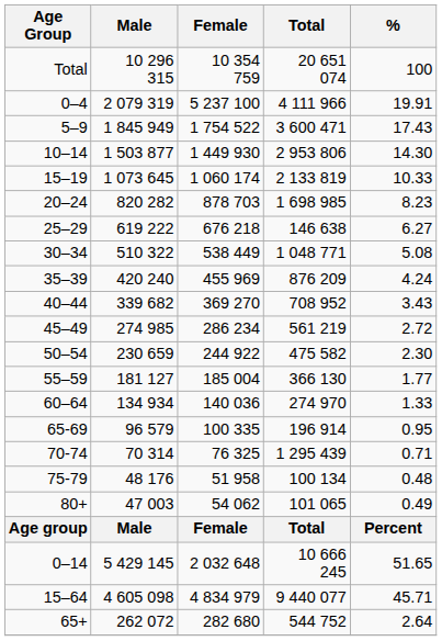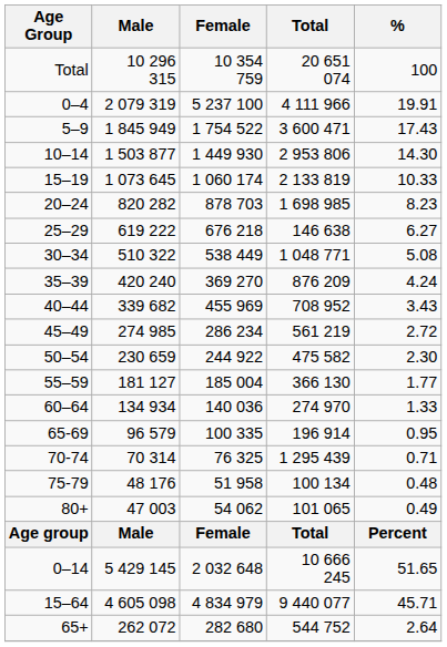35–39 | Female: 455 969 -> 369 270
40–44 | Female: 369 270 -> 455 969
